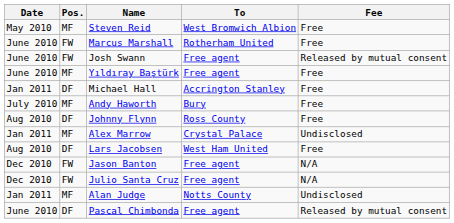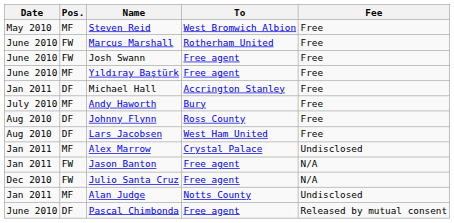Josh Swann | Fee: Released by mutual consent -> Free
rows swapped: Lars Jacobsen <-> Alex Marrow
Jason Banton | Date: Dec 2010 -> Jan 2011
